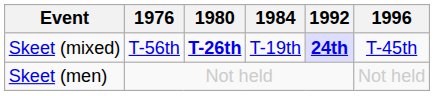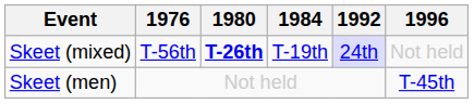Skeet (mixed) | 1992: bold -> normal
Skeet (mixed) | 1996: T-45th -> Not held
Skeet (men) | 1996: Not held -> T-45th
